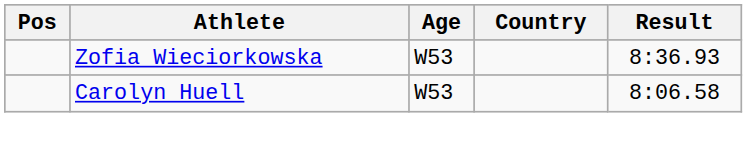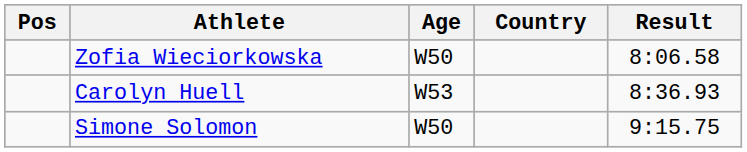Zofia Wieciorkowska | Age: W53 -> W50
Zofia Wieciorkowska | Result: 8:36.93 -> 8:06.58
Carolyn Huell | Result: 8:06.58 -> 8:36.93
+ row: Simone Solomon | W50 | 9:15.75
